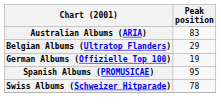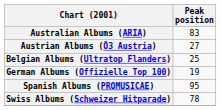+ row: Austrian Albums (Ö3 Austria) | 27
Belgian Albums (Ultratop Flanders) | Peak position: 29 -> 25
